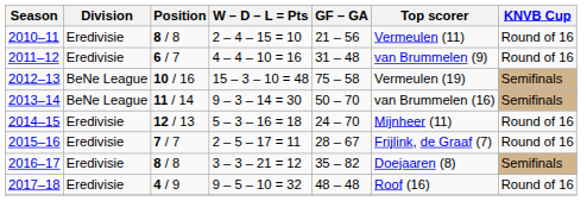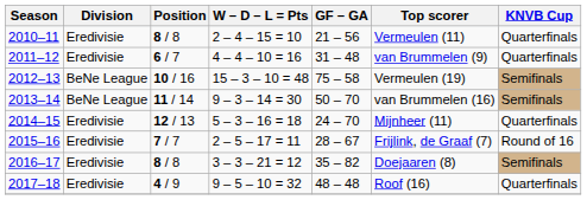2010–11 | KNVB Cup: Round of 16 -> Quarterfinals
2011–12 | KNVB Cup: Round of 16 -> Quarterfinals
2014–15 | KNVB Cup: Round of 16 -> Quarterfinals
2017–18 | KNVB Cup: Round of 16 -> Quarterfinals
